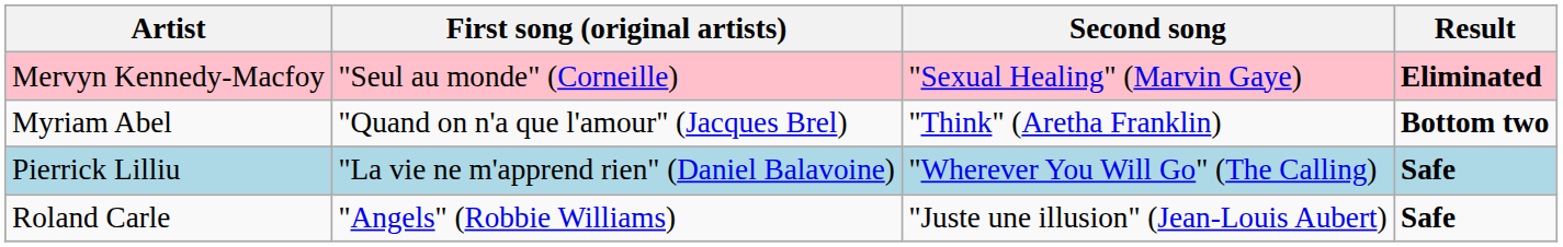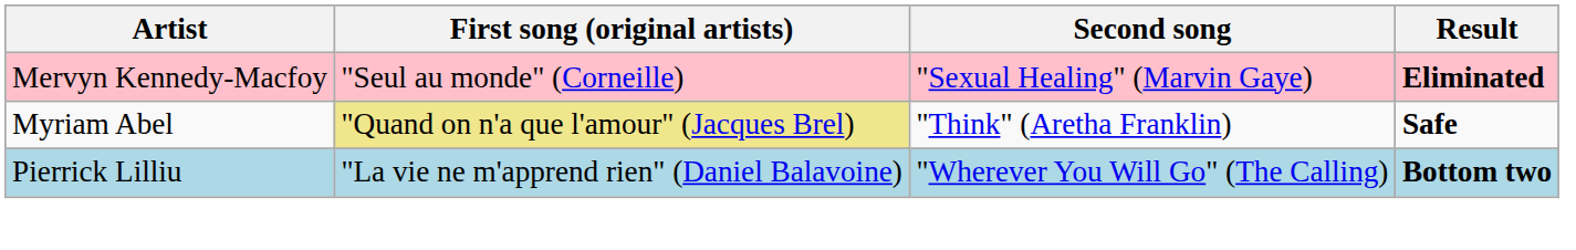Myriam Abel | First song (original artists): no background -> khaki background
Myriam Abel | Result: Bottom two -> Safe
Pierrick Lilliu | Result: Safe -> Bottom two
- row: Roland Carle | "Angels" (Robbie Williams) | "Juste une illusion" (Jean-Louis Aubert) | Safe
